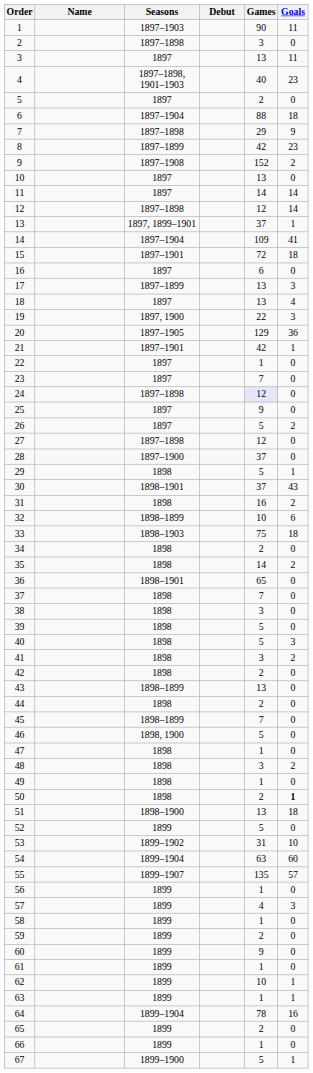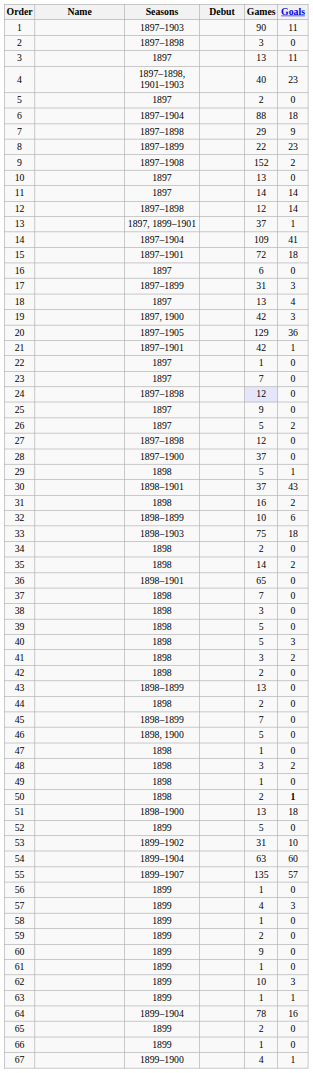8 | Games: 42 -> 22
17 | Games: 13 -> 31
19 | Games: 22 -> 42
62 | Goals: 1 -> 3
67 | Games: 5 -> 4
